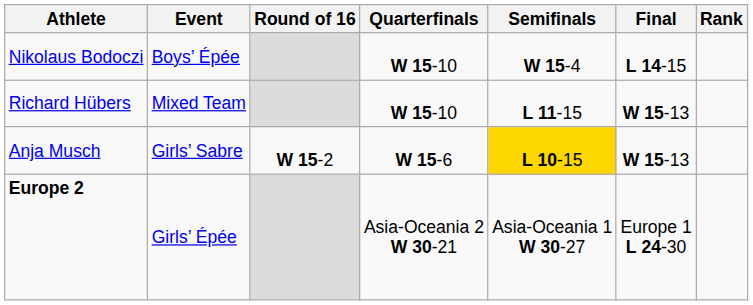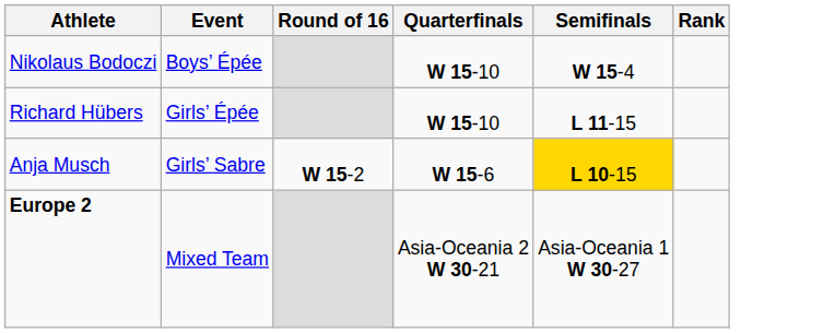- column: Final | L 14-15 | W 15-13 | W 15-13 | Europe 1 L 24-30
Richard Hübers | Event: Mixed Team -> Girls’ Épée
Europe 2 | Event: Girls’ Épée -> Mixed Team
